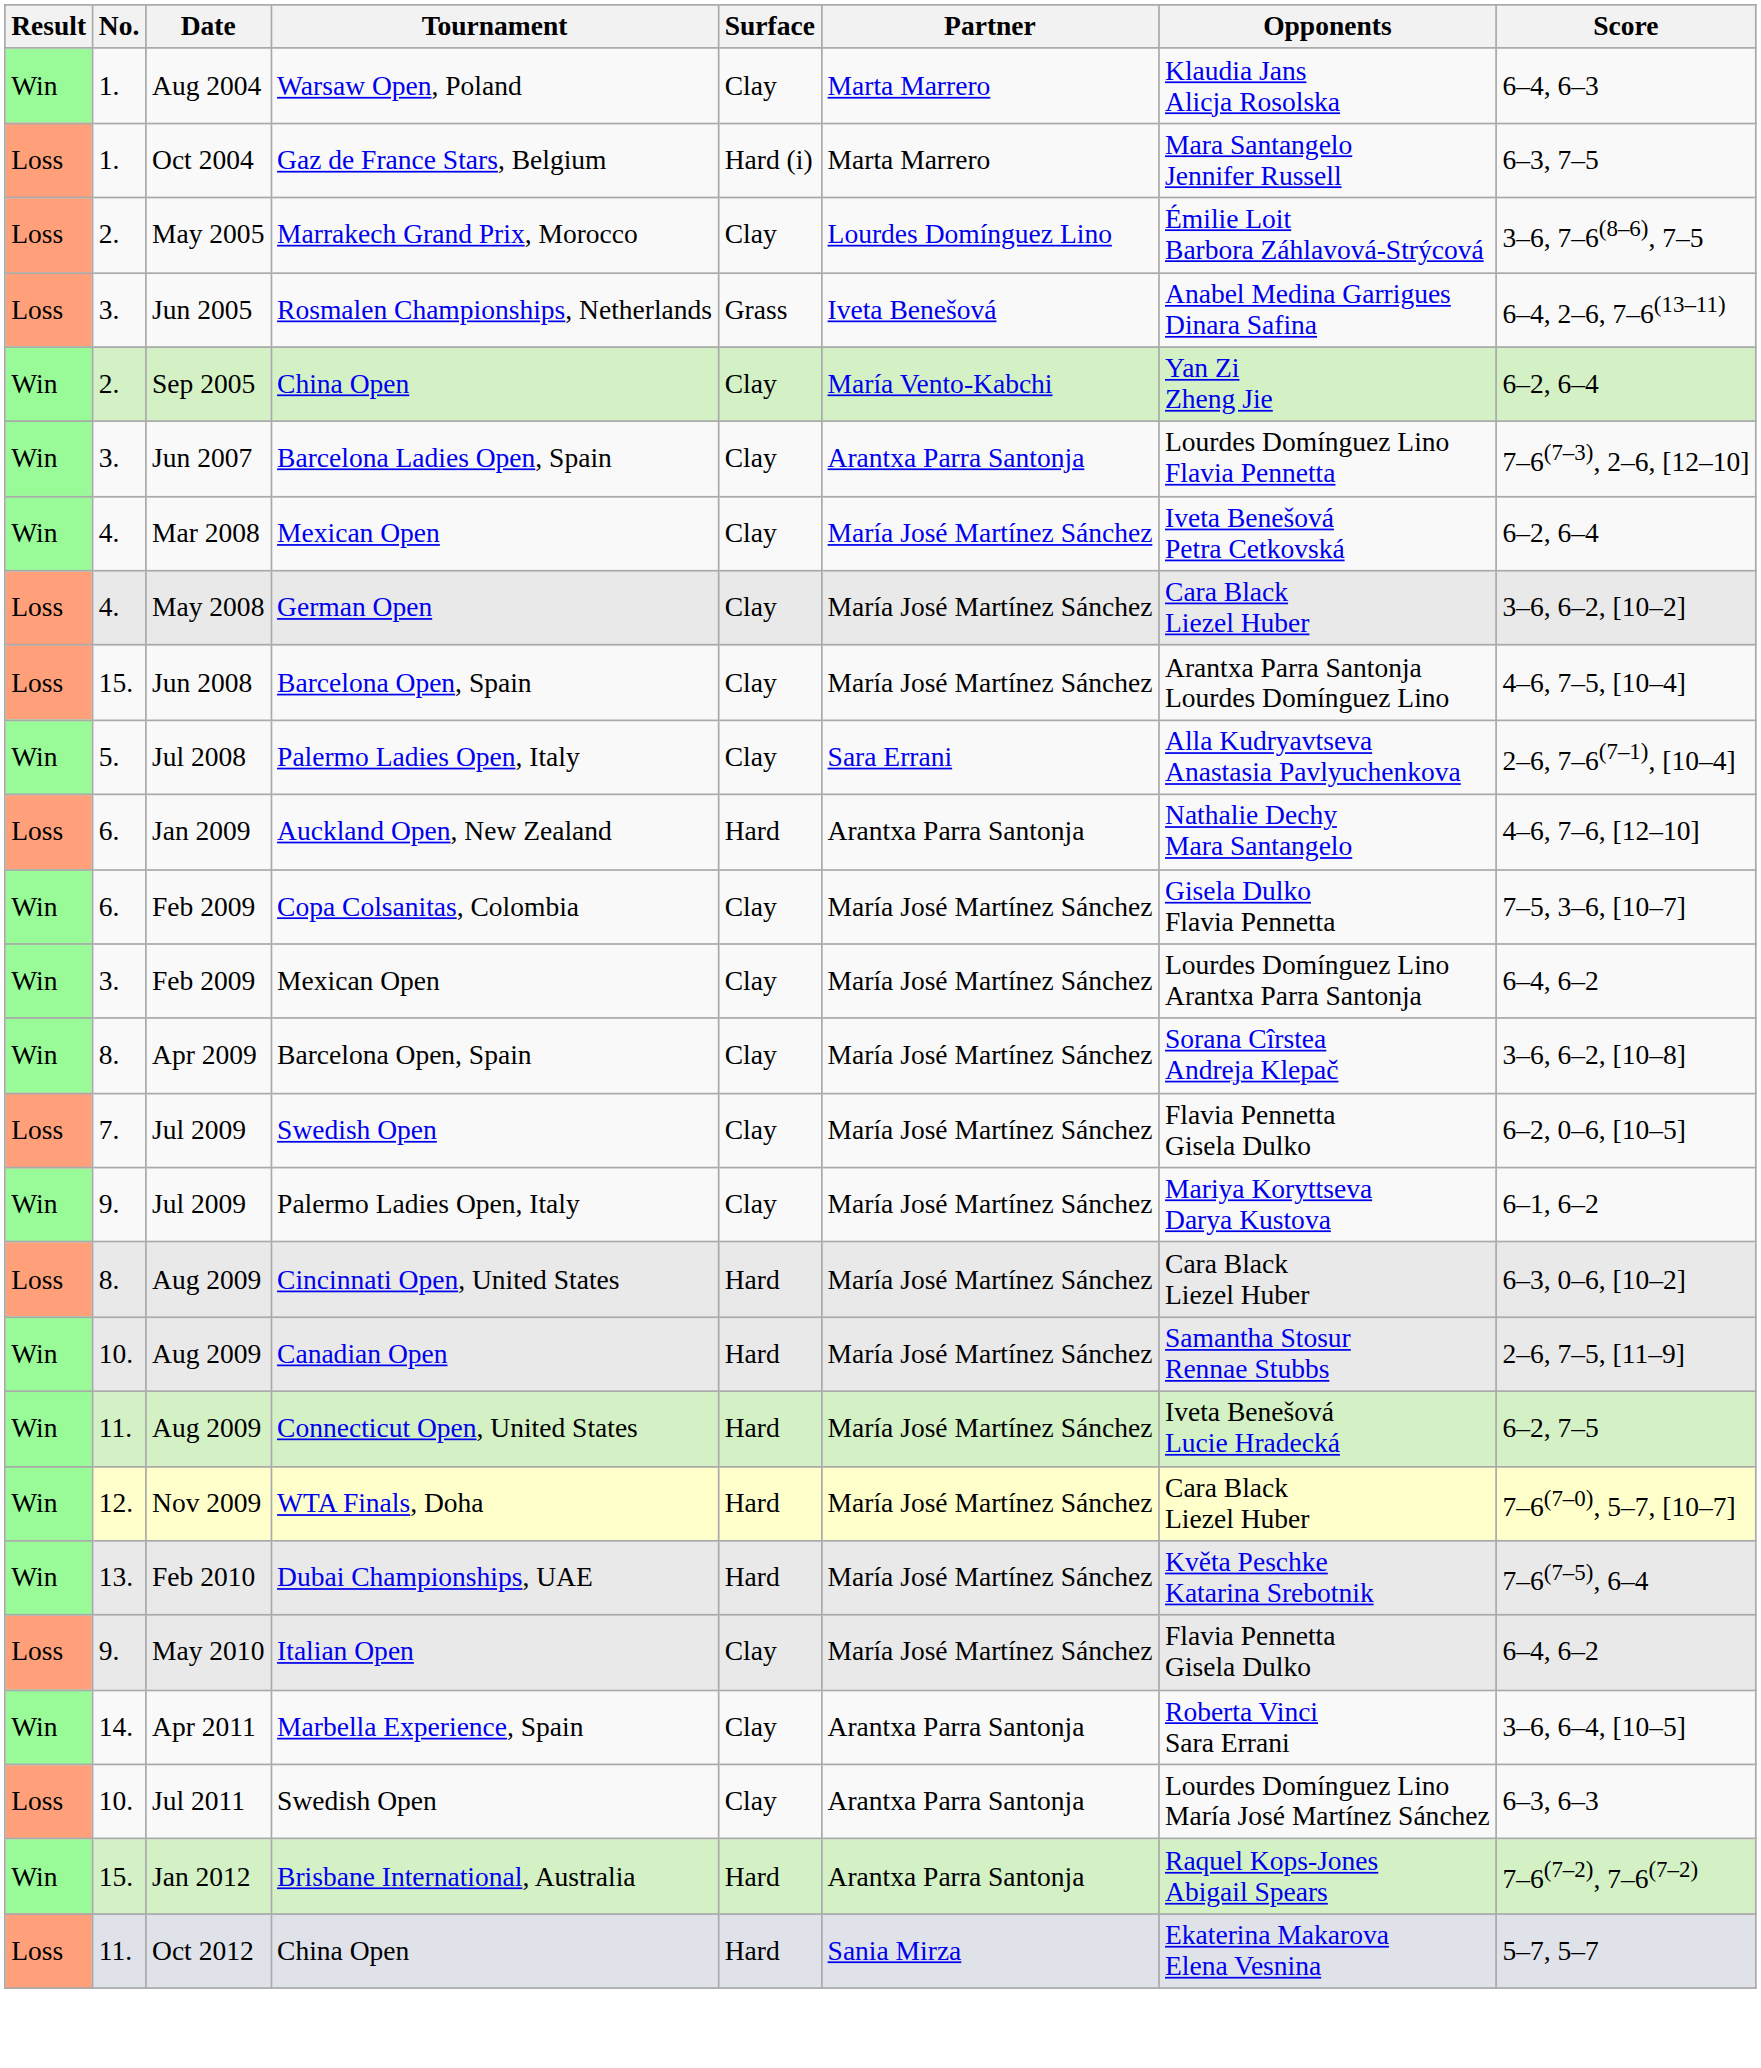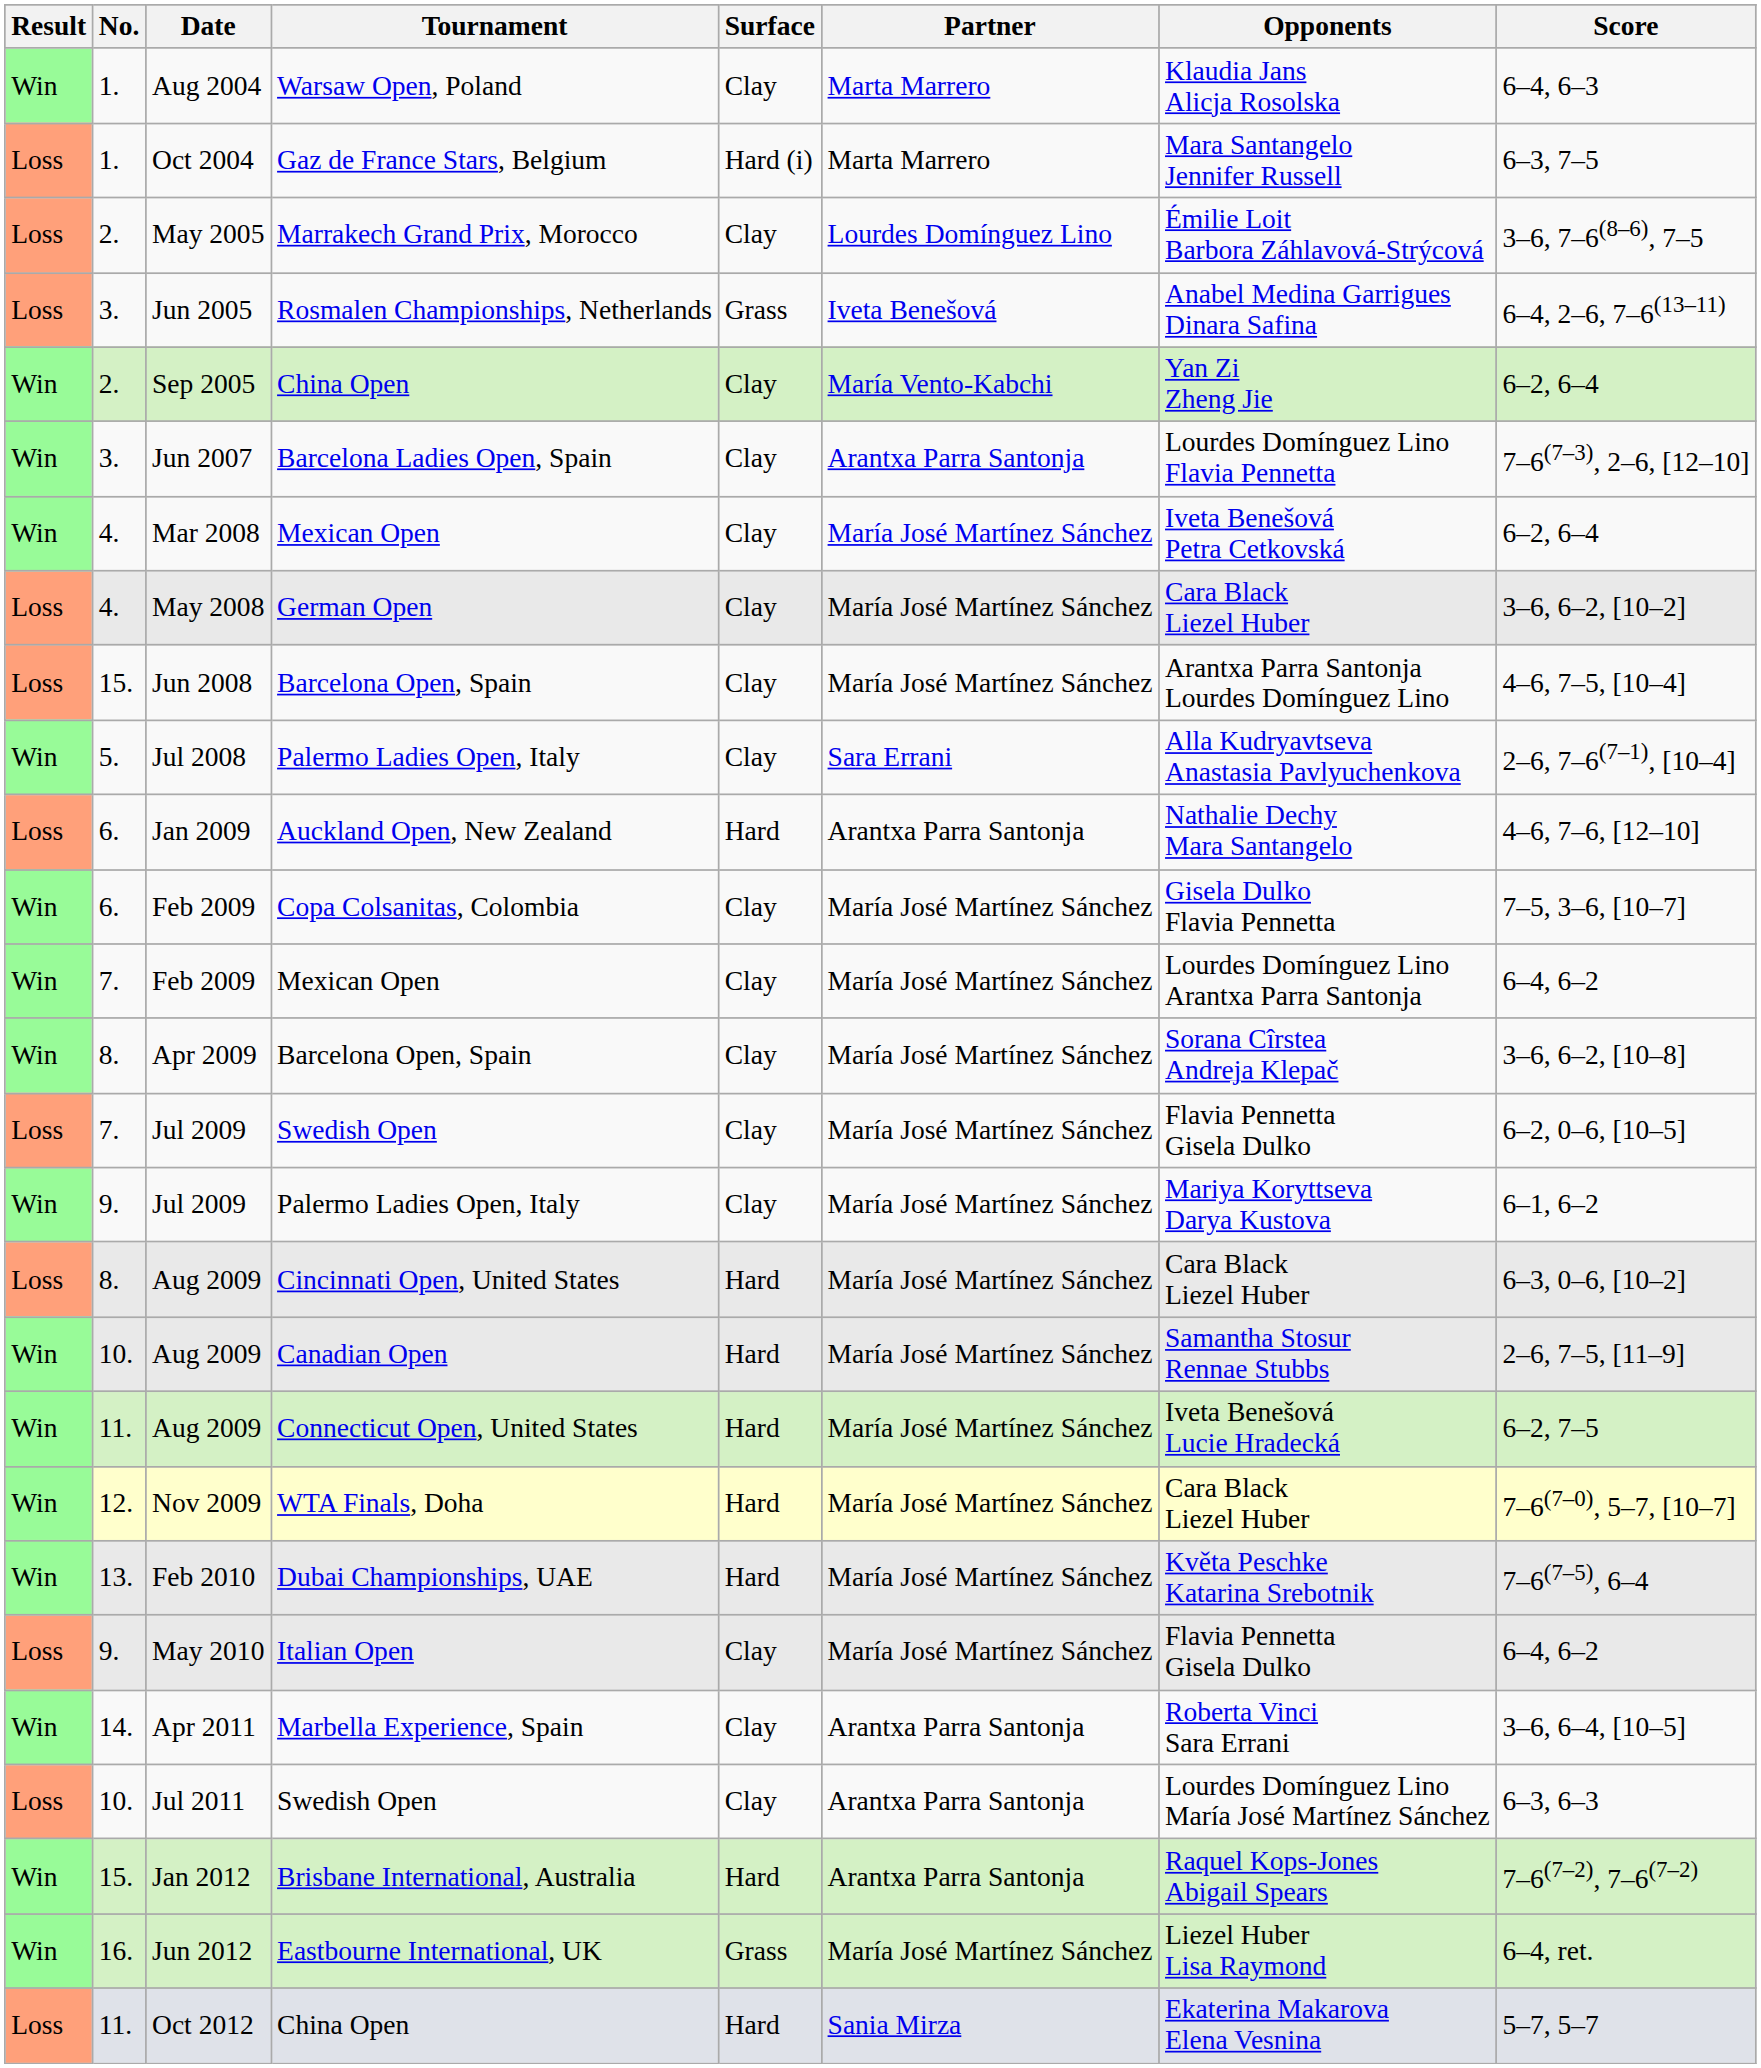Feb 2009 / Mexican Open | No.: 3. -> 7.
+ row: Win | 16. | Jun 2012 | Eastbourne International, UK | Grass | María José Martínez Sánchez | Liezel Huber Lisa Raymond | 6–4, ret.
